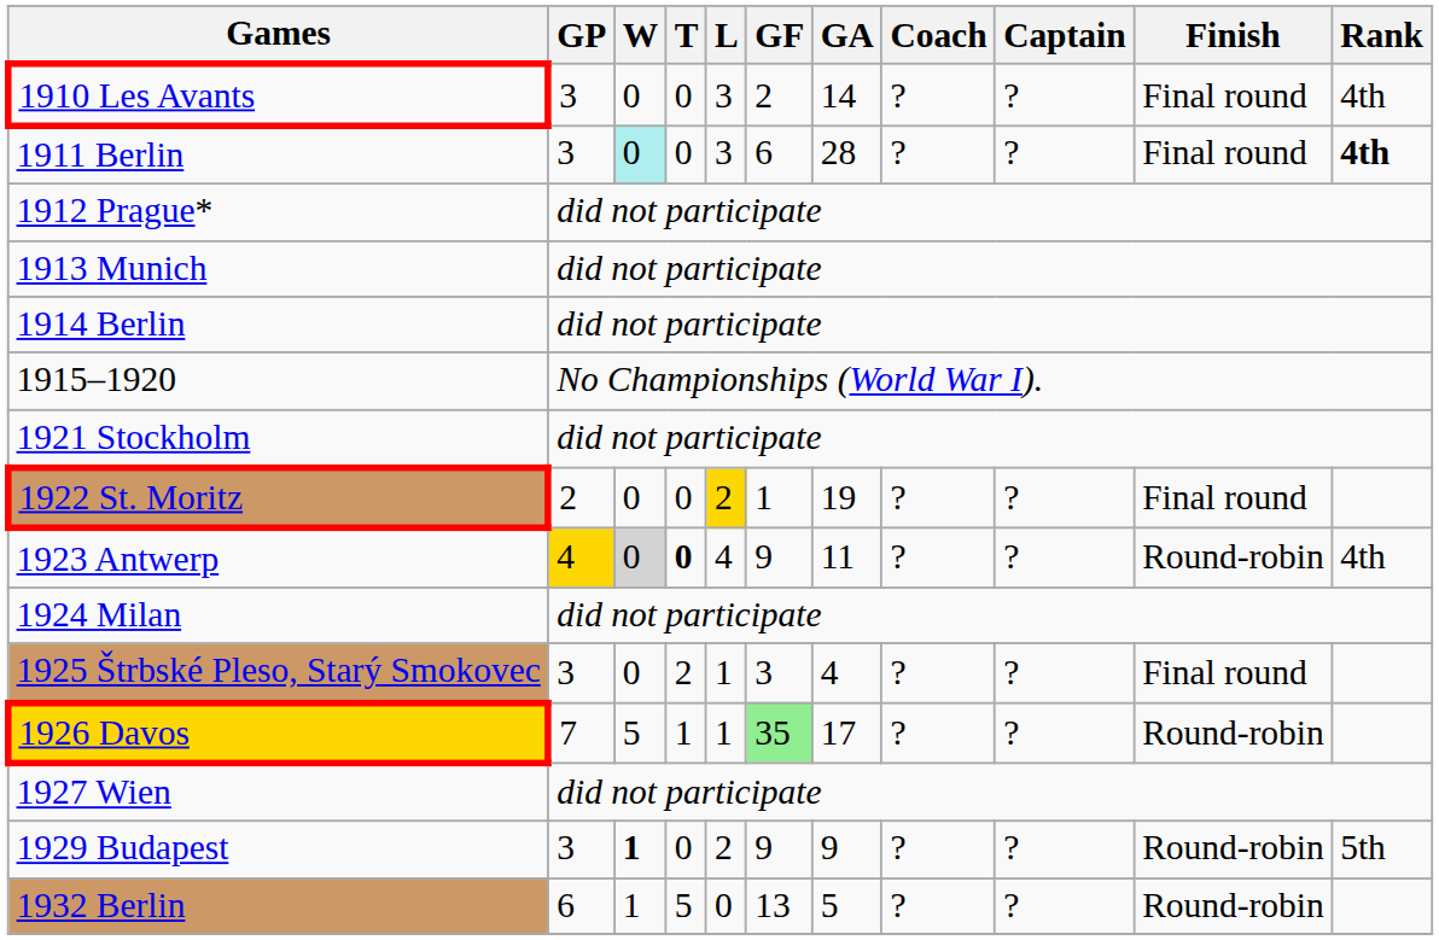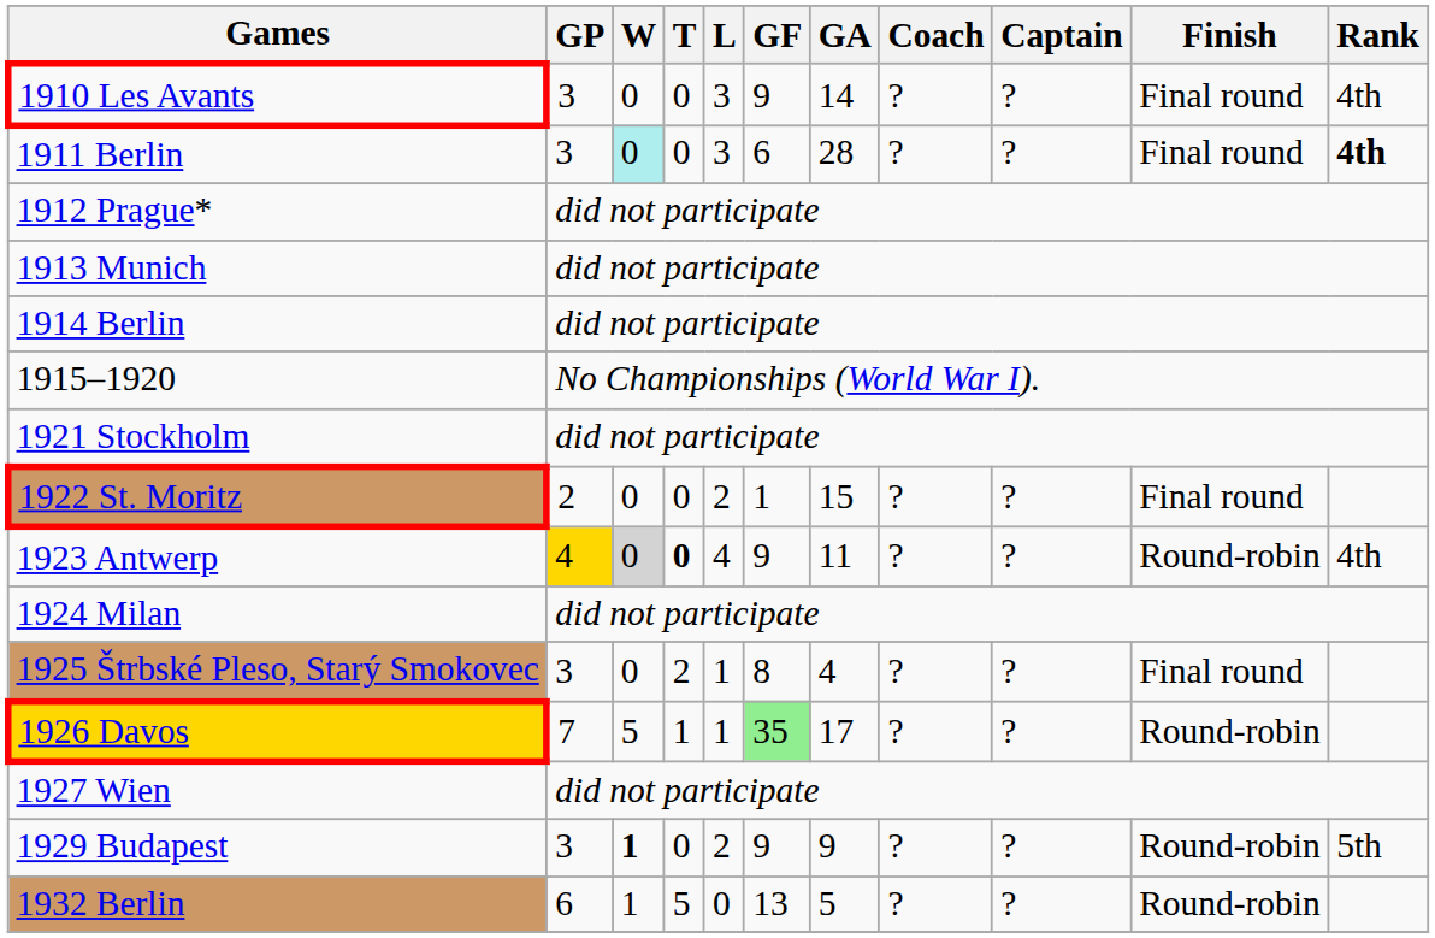1910 Les Avants | GF: 2 -> 9
1922 St. Moritz | L: gold background -> no background
1922 St. Moritz | GA: 19 -> 15
1925 Štrbské Pleso, Starý Smokovec | GF: 3 -> 8
